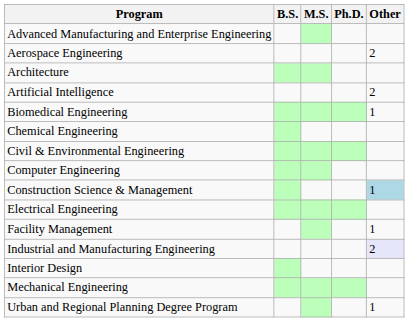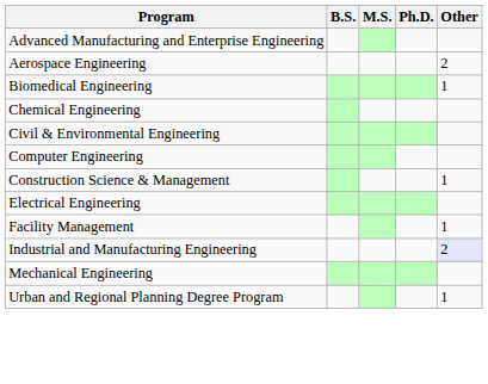- row: Architecture
- row: Artificial Intelligence | 2
Construction Science & Management | Other: lightblue background -> no background
- row: Interior Design
